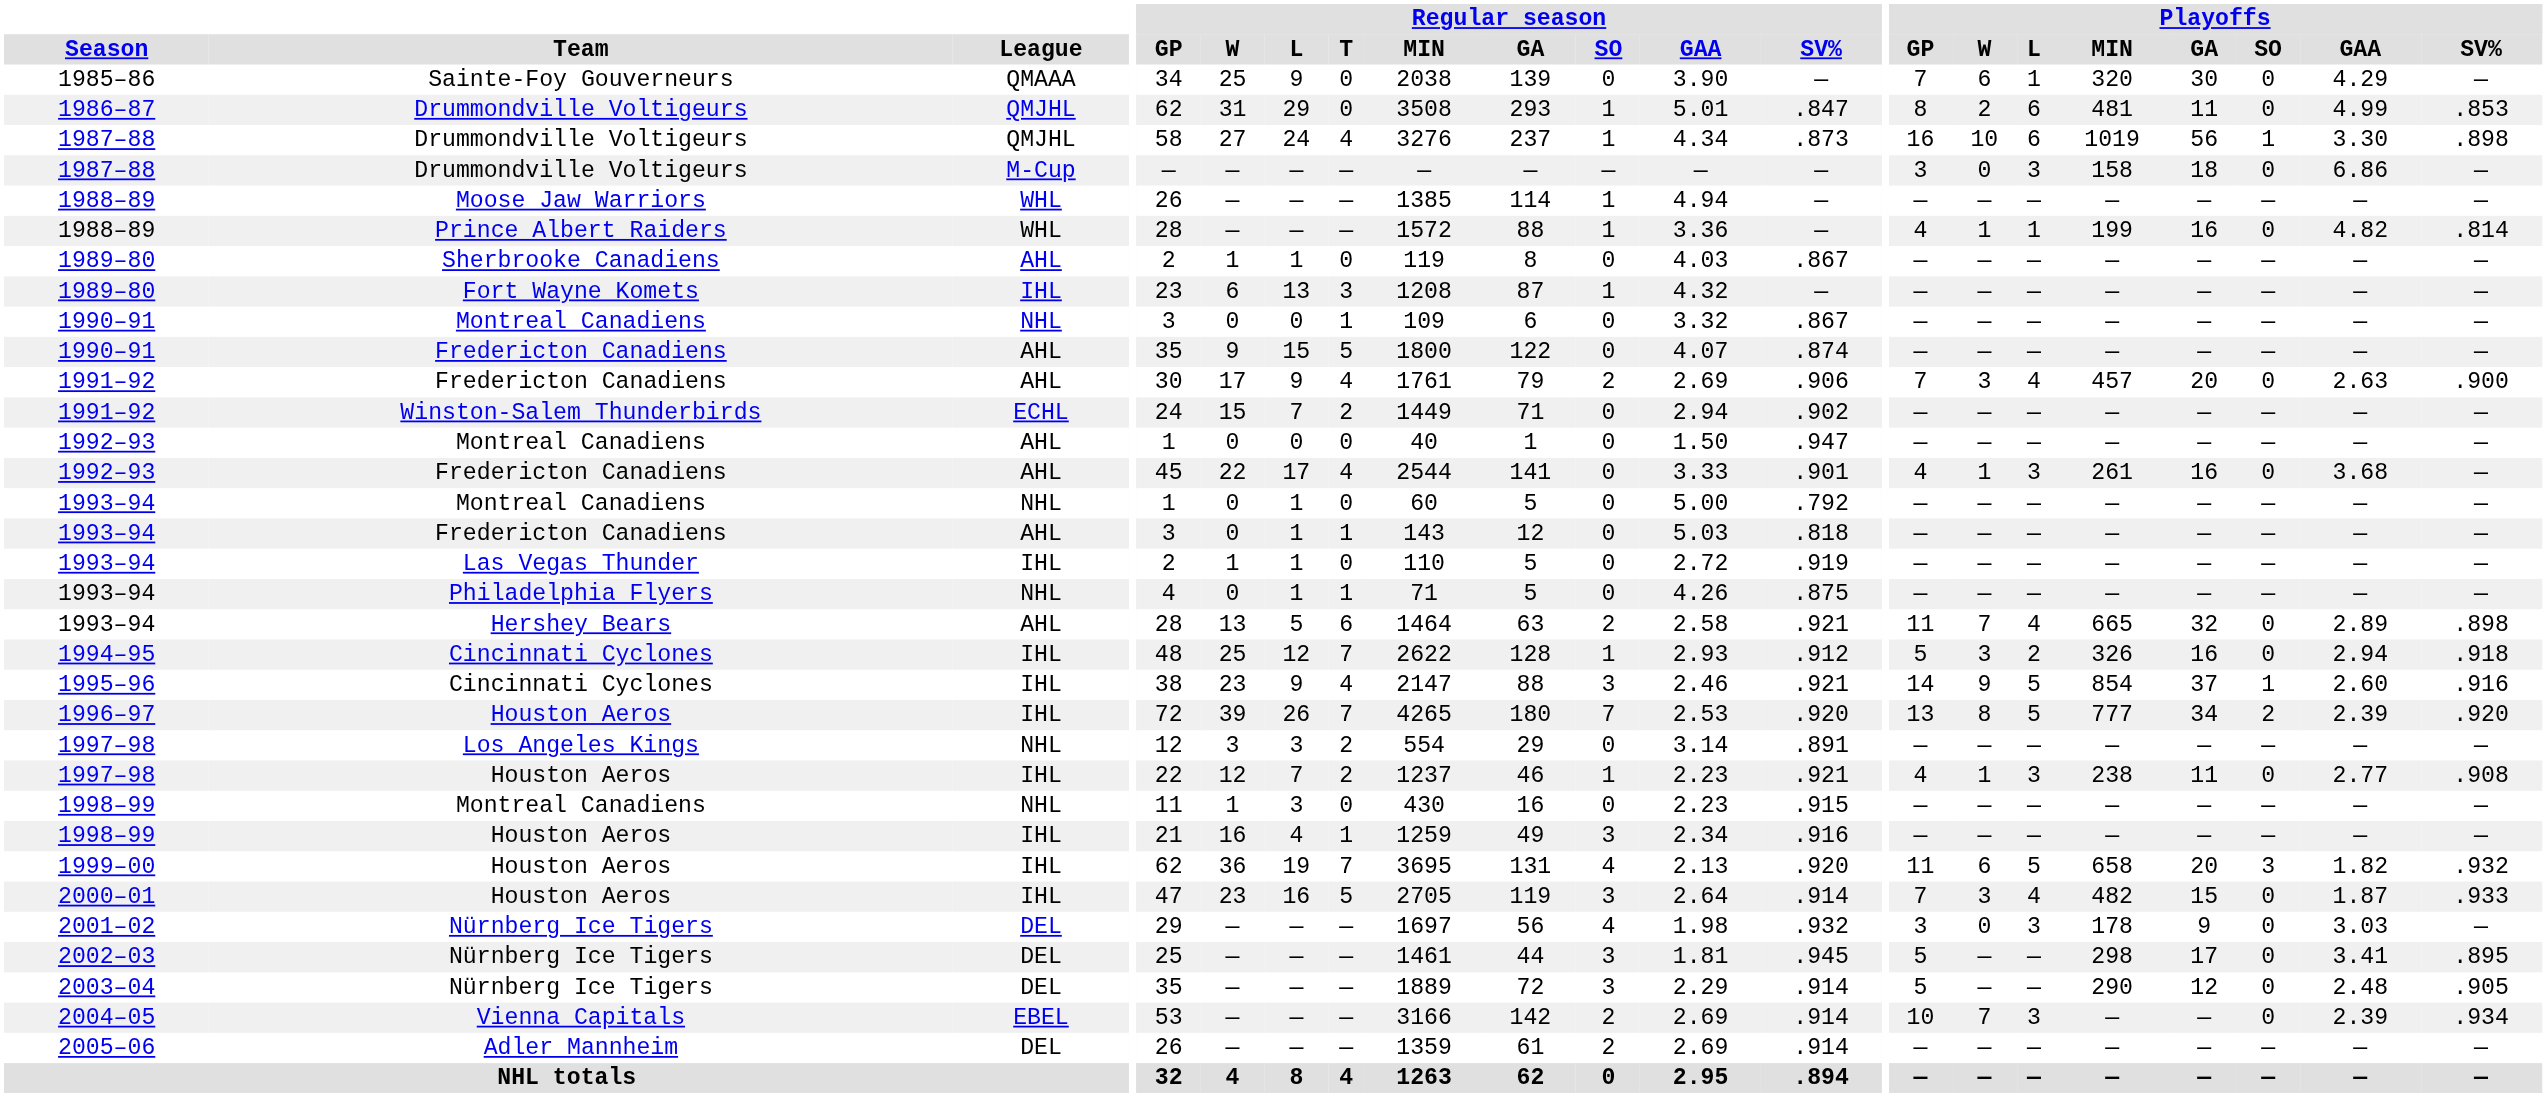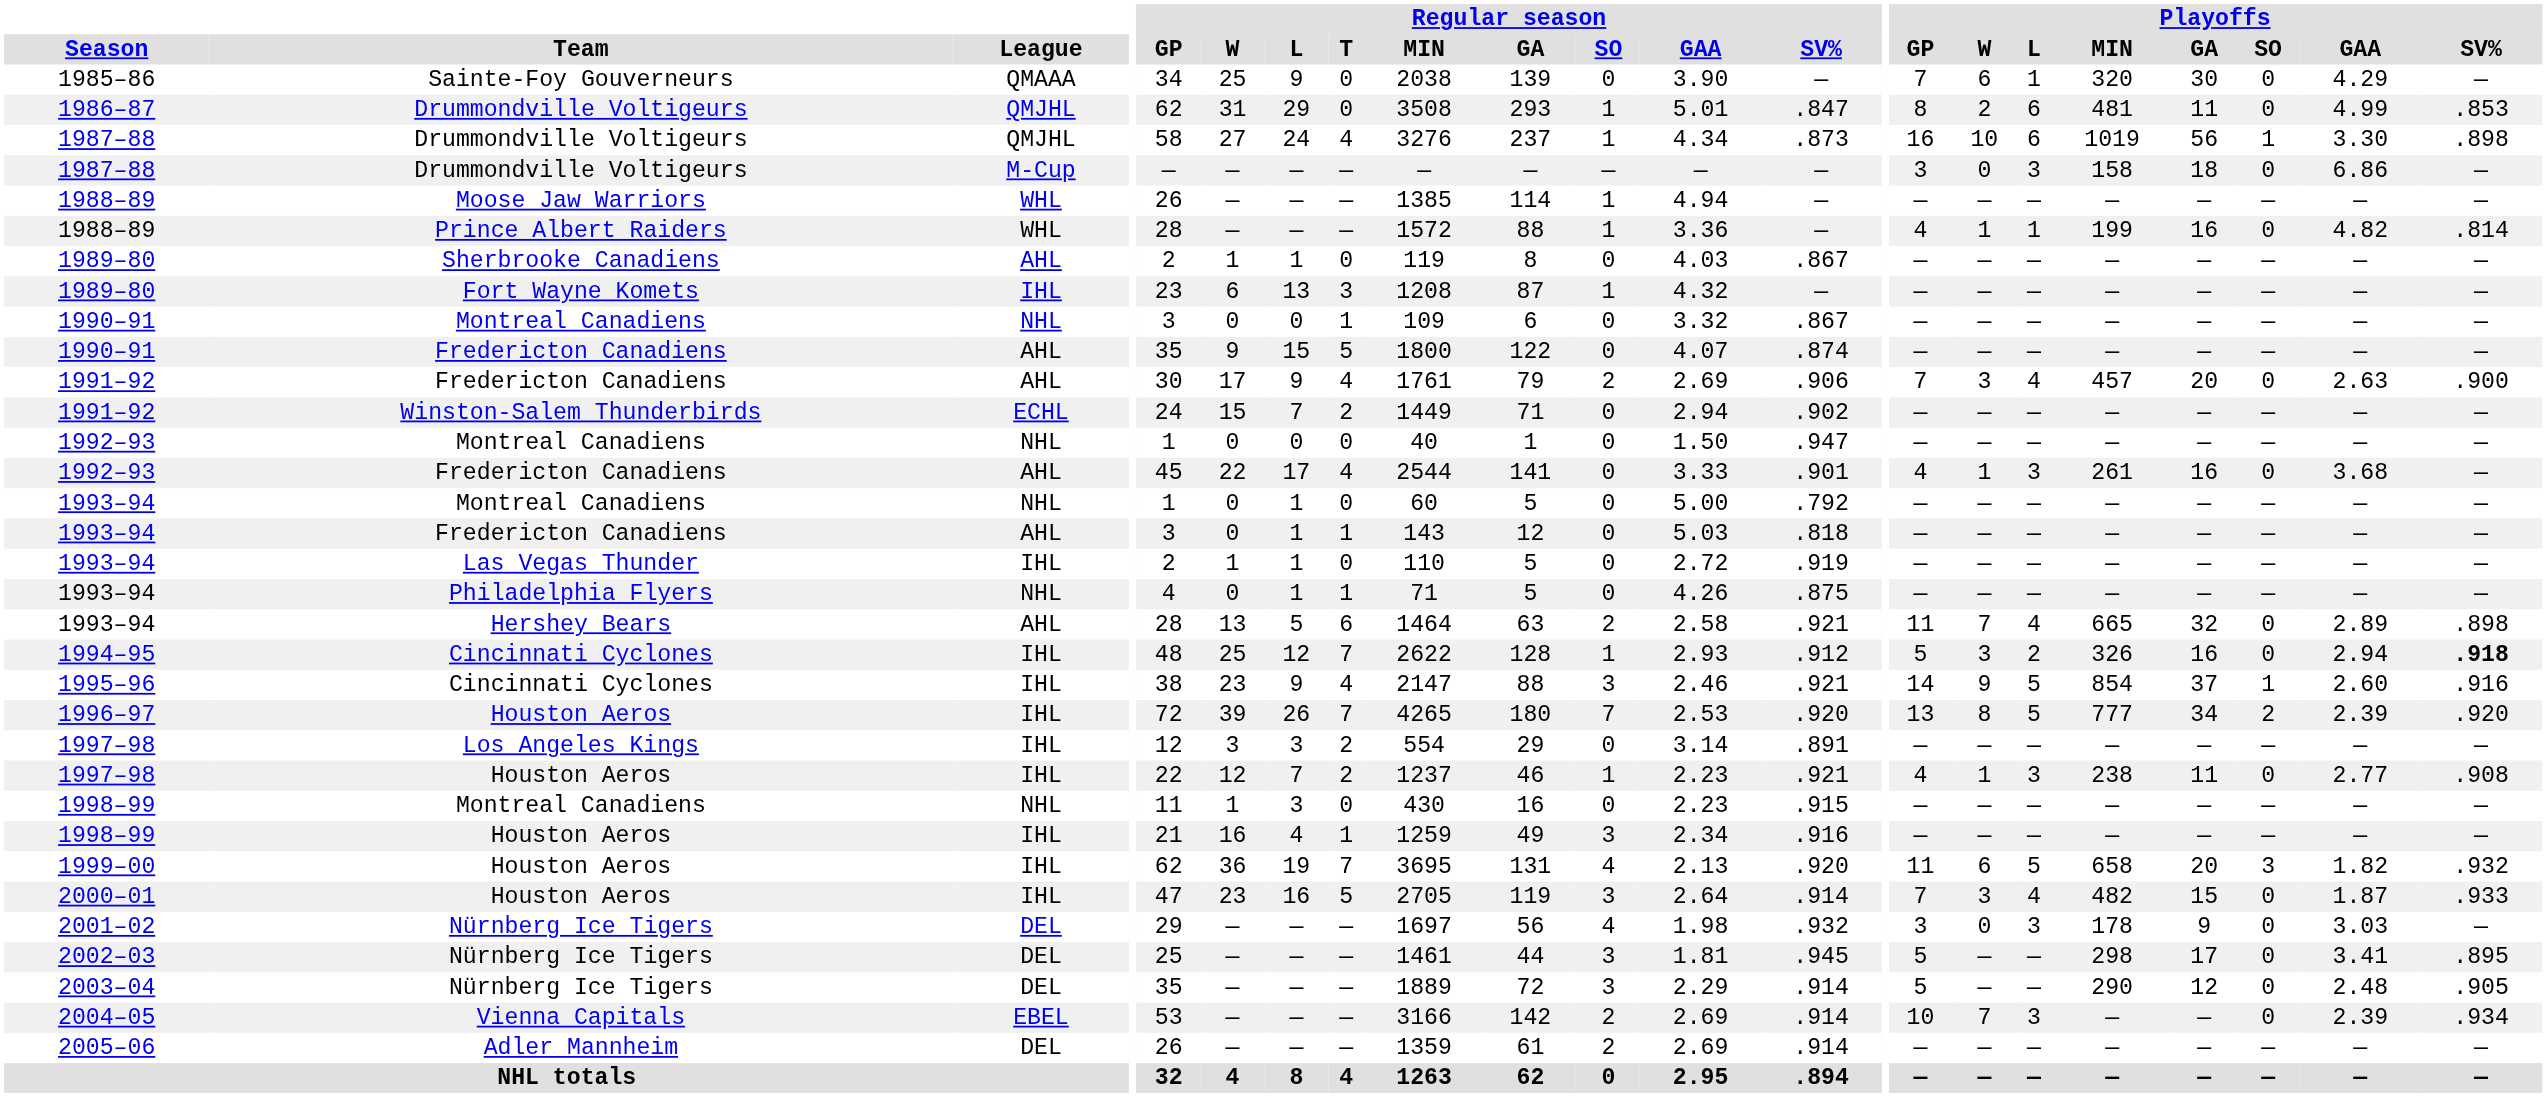1992–93 / Montreal Canadiens | League: AHL -> NHL
1994–95 | Playoffs / SV%: normal -> bold
1997–98 / Los Angeles Kings | League: NHL -> IHL
